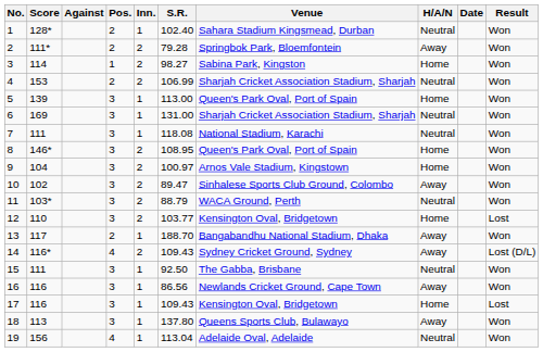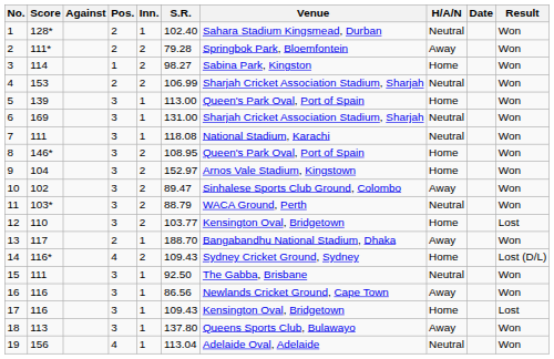9 | S.R.: 100.97 -> 152.97
14 | H/A/N: Away -> Home
